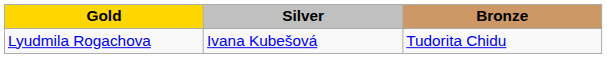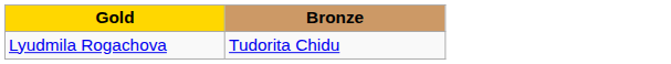- column: Silver | Ivana Kubešová
